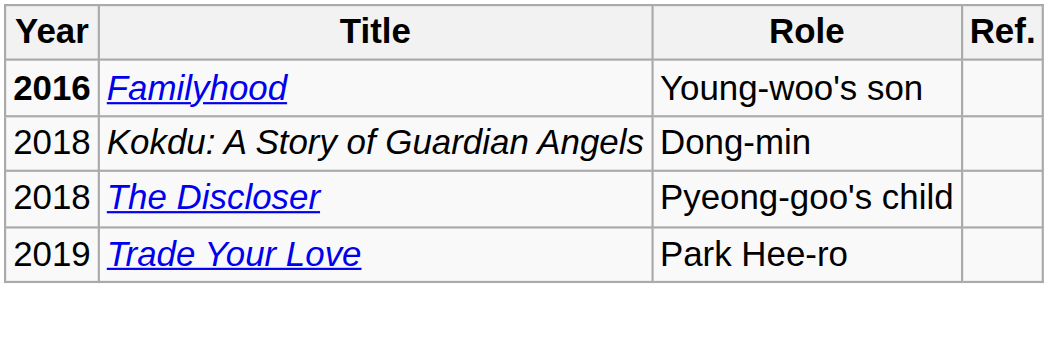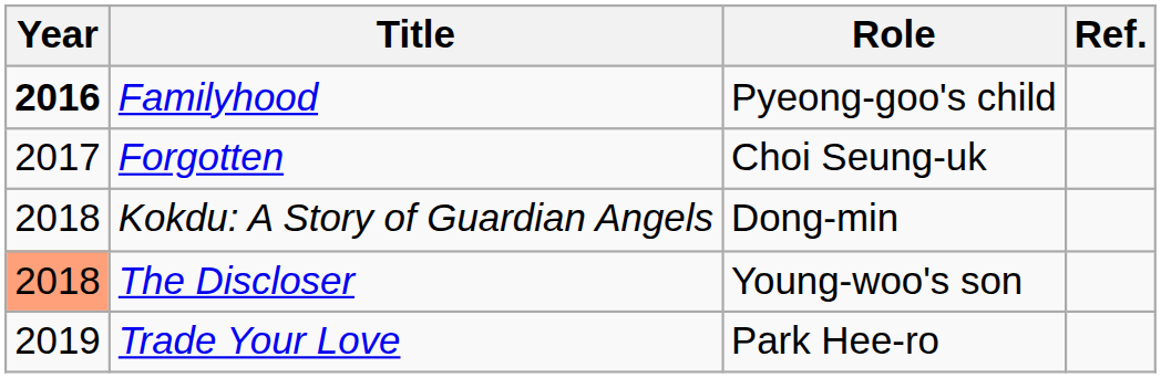Familyhood | Role: Young-woo's son -> Pyeong-goo's child
+ row: 2017 | Forgotten | Choi Seung-uk
The Discloser | Year: no background -> lightsalmon background
The Discloser | Role: Pyeong-goo's child -> Young-woo's son
